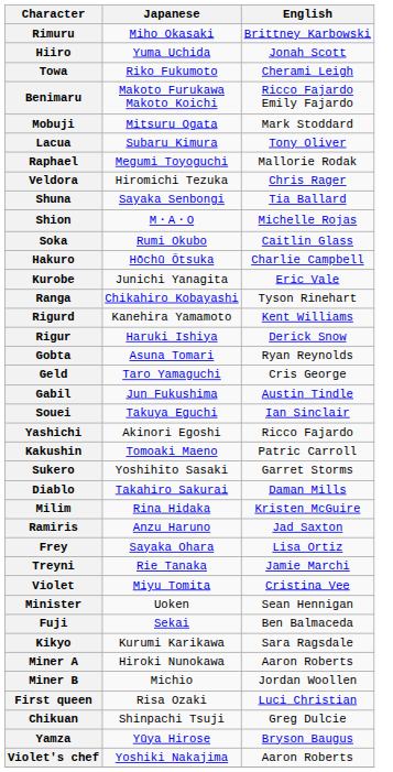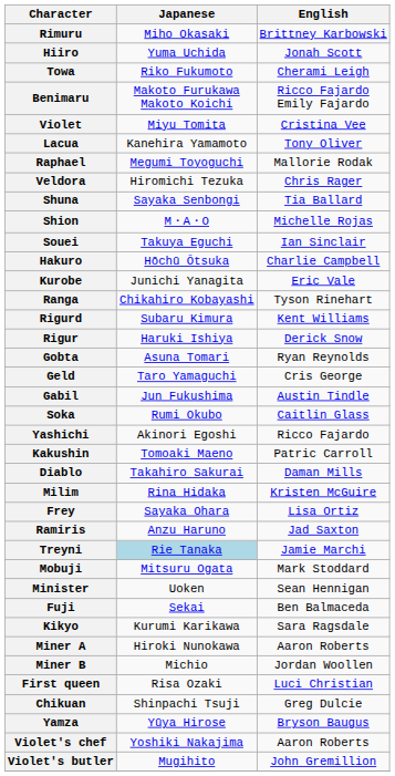rows swapped: Violet <-> Mobuji
Lacua | Japanese: Subaru Kimura -> Kanehira Yamamoto
rows swapped: Souei <-> Soka
Rigurd | Japanese: Kanehira Yamamoto -> Subaru Kimura
- row: Sukero | Yoshihito Sasaki | Garret Storms
rows swapped: Frey <-> Ramiris
Treyni | Japanese: no background -> lightblue background
+ row: Violet's butler | Mugihito | John Gremillion
